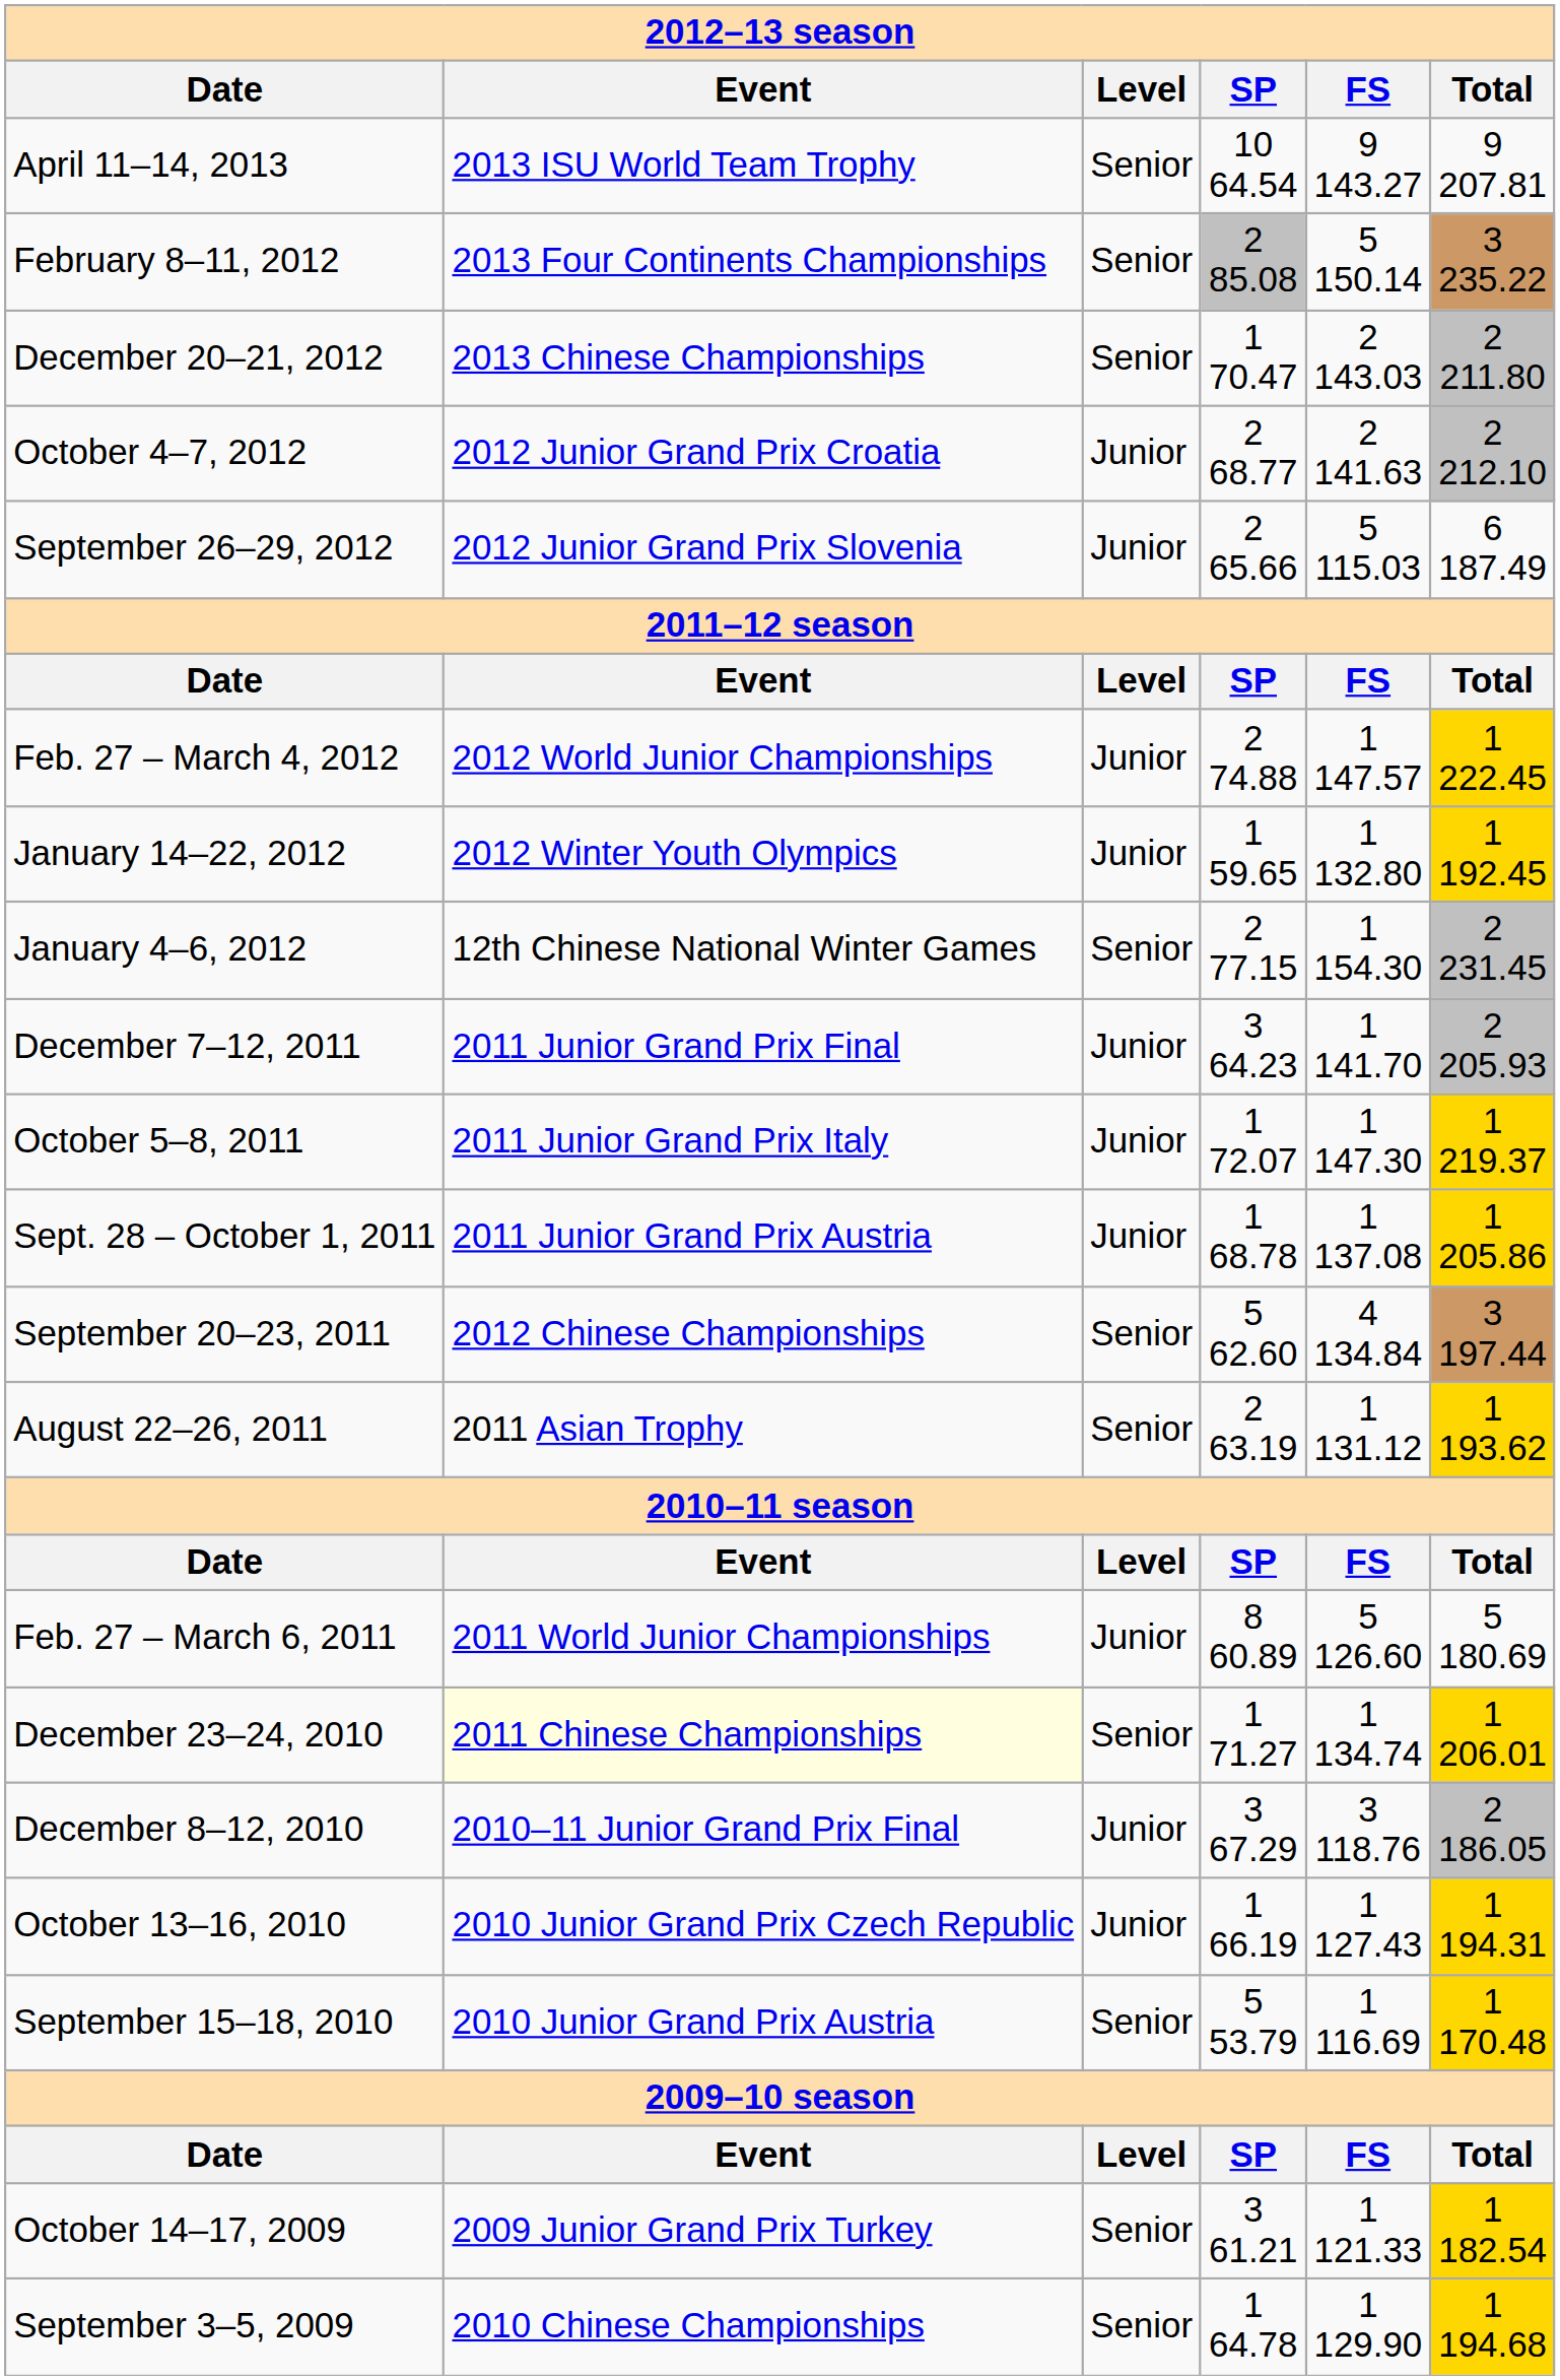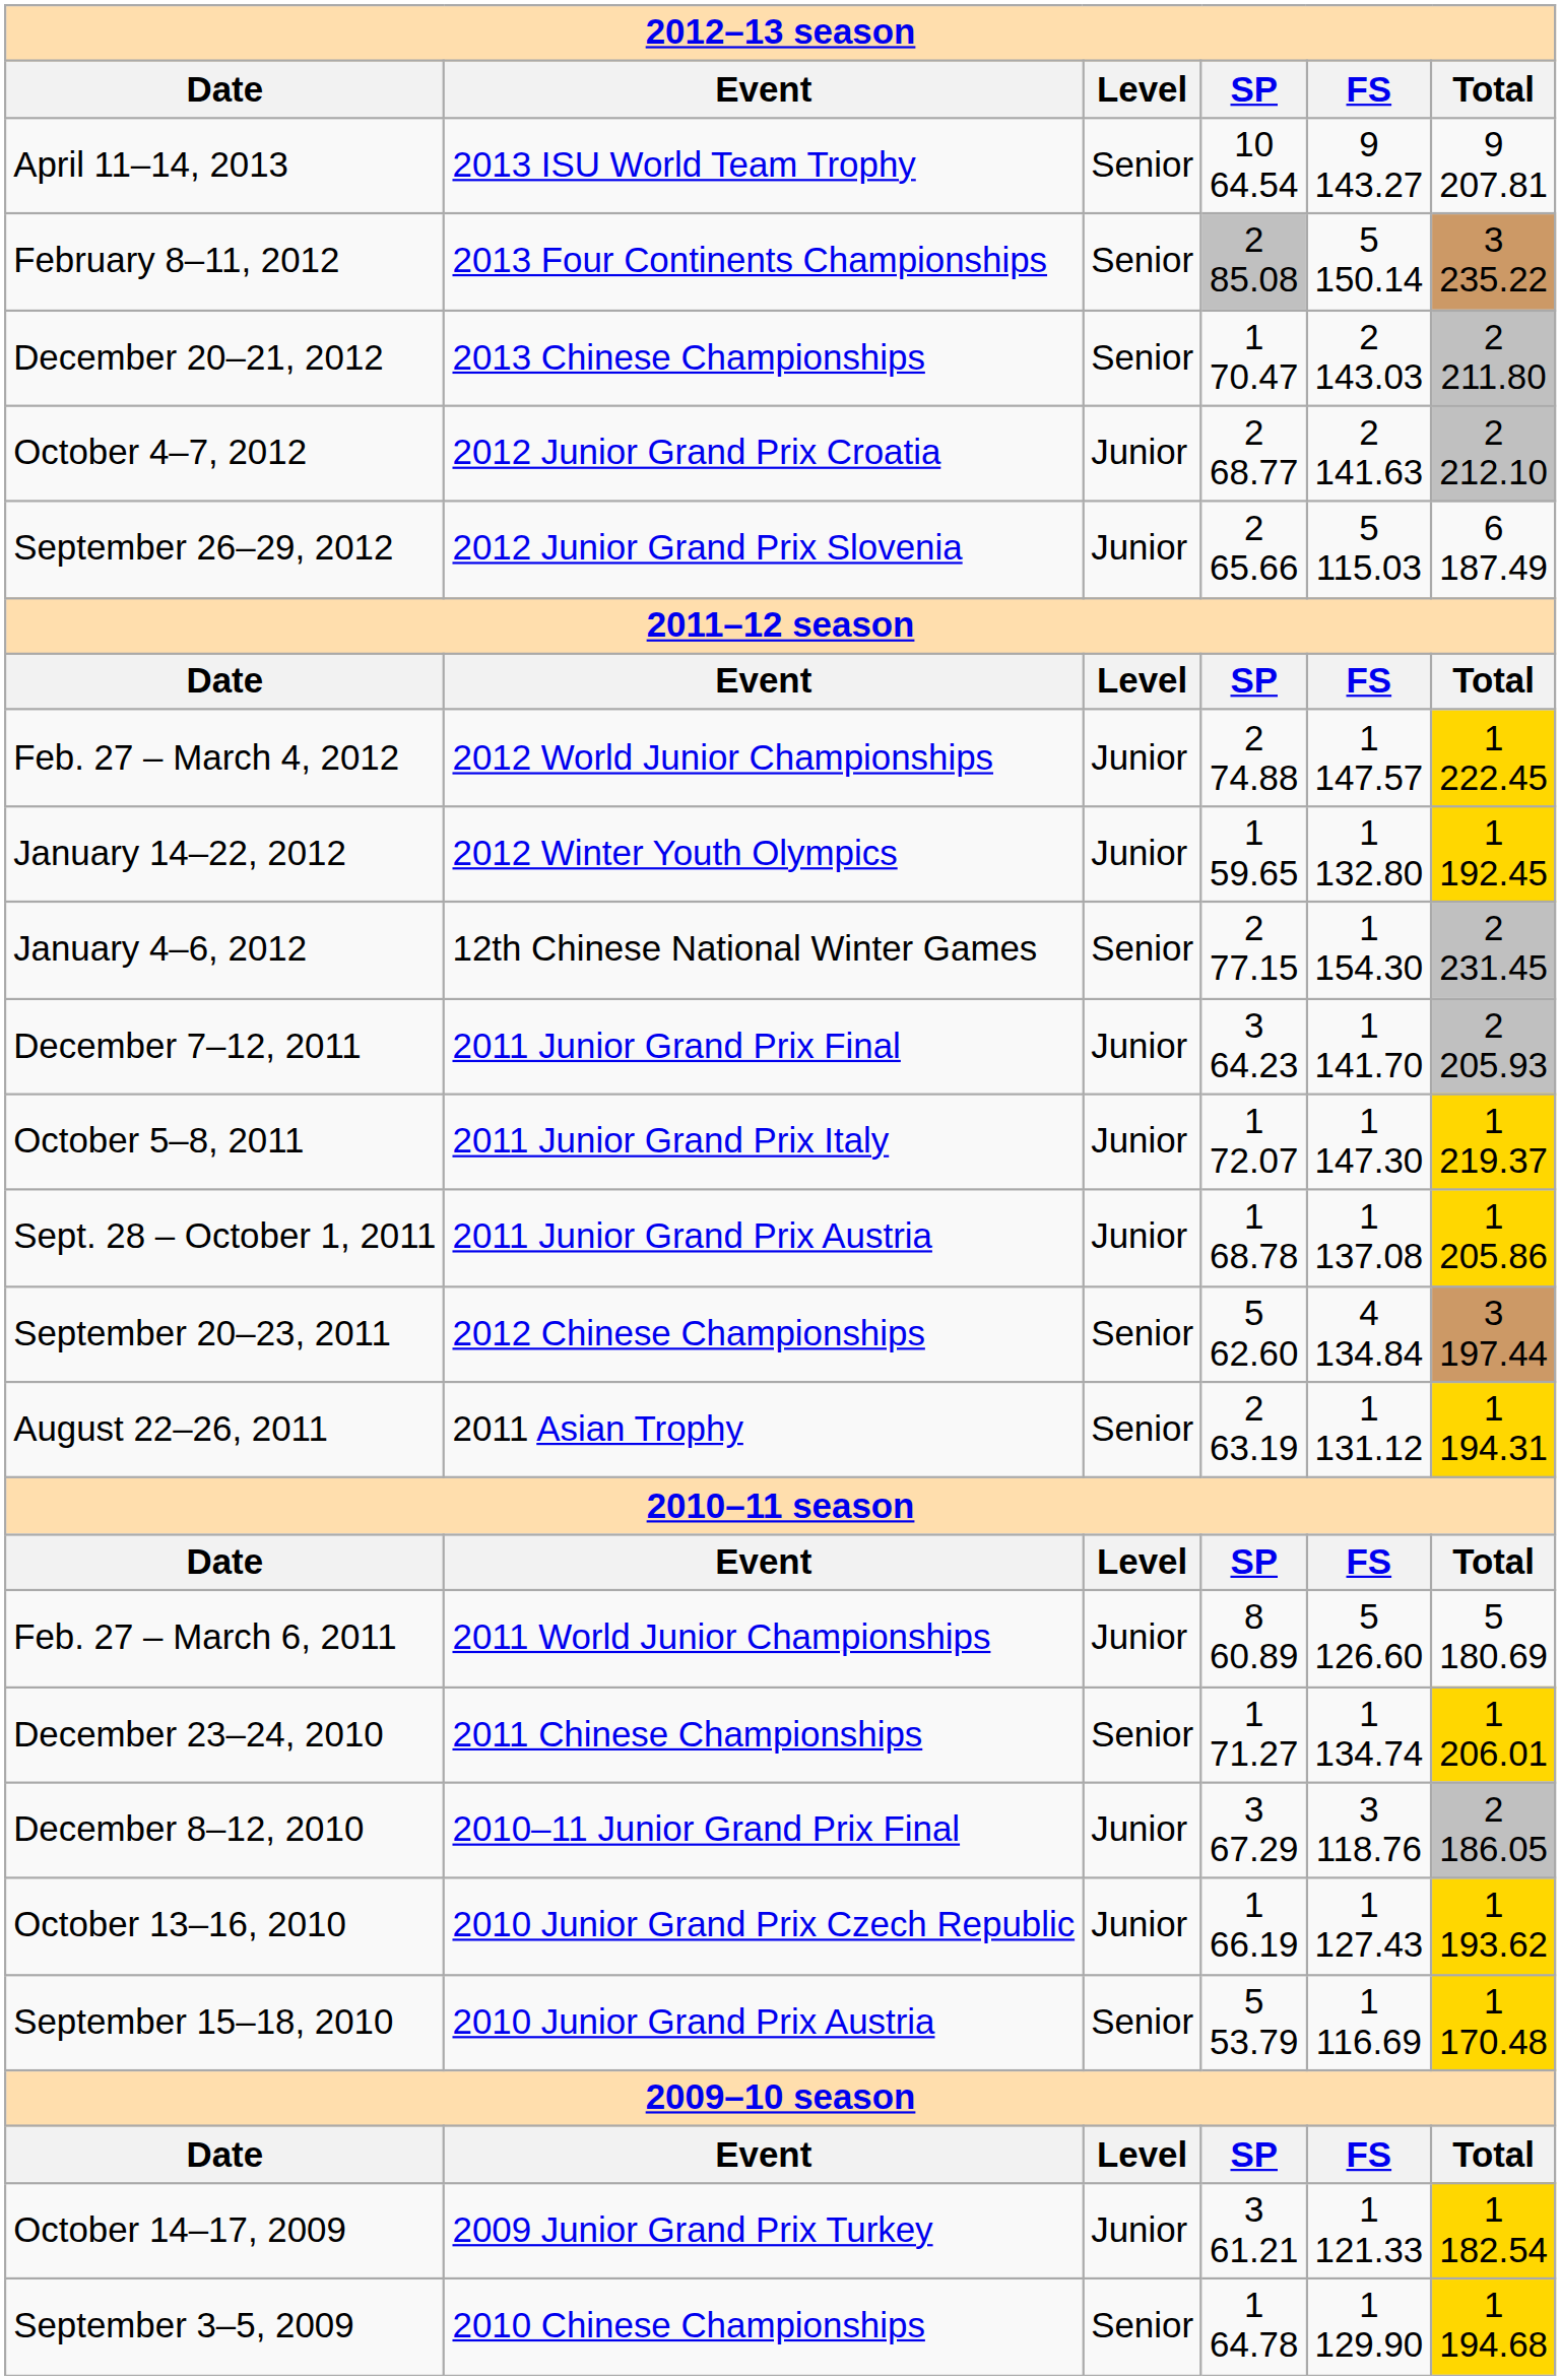August 22–26, 2011 | Total: 1 193.62 -> 1 194.31
December 23–24, 2010 | Event: lightyellow background -> no background
October 13–16, 2010 | Total: 1 194.31 -> 1 193.62
October 14–17, 2009 | Level: Senior -> Junior
